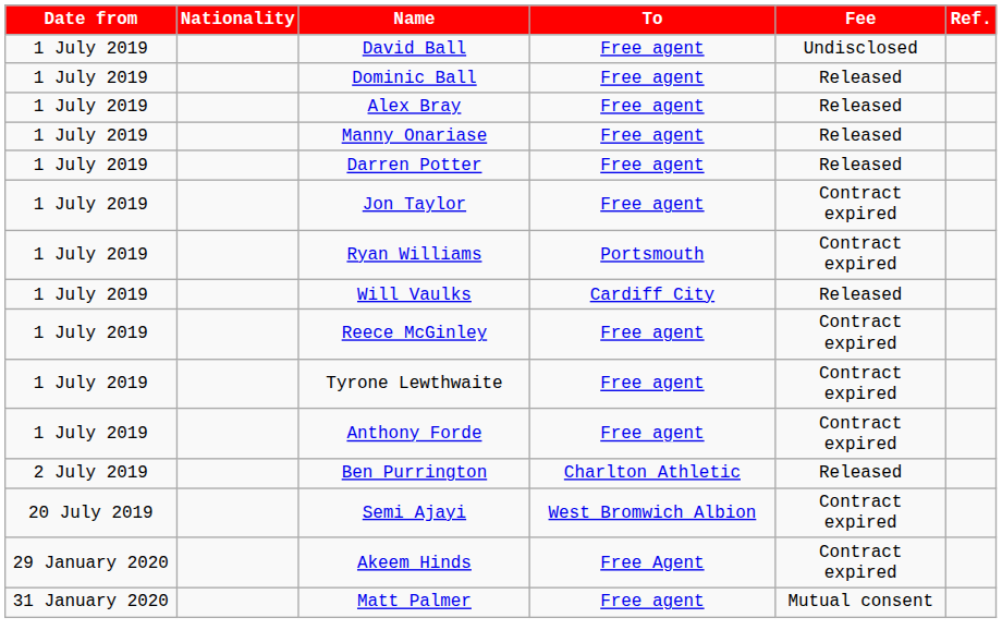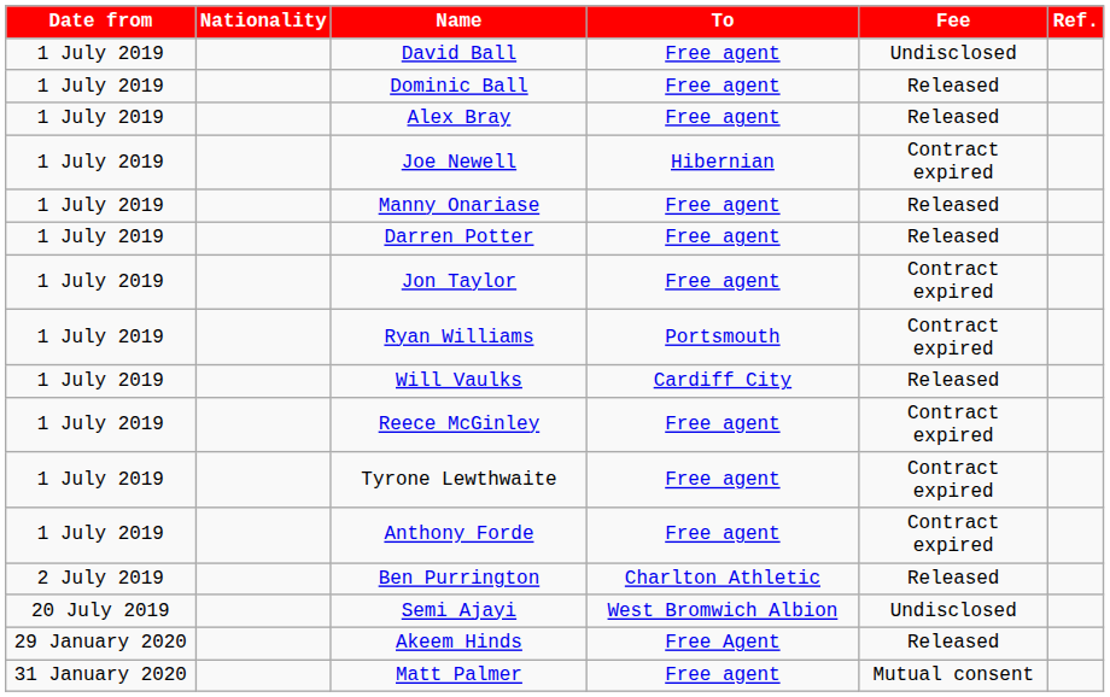+ row: 1 July 2019 | Joe Newell | Hibernian | Contract expired
Semi Ajayi | Fee: Contract expired -> Undisclosed
Akeem Hinds | Fee: Contract expired -> Released
